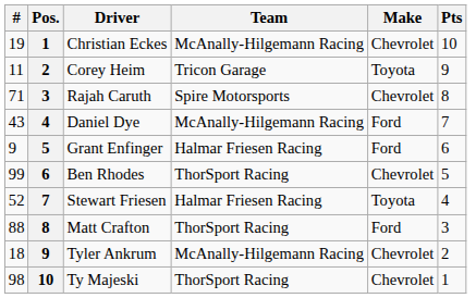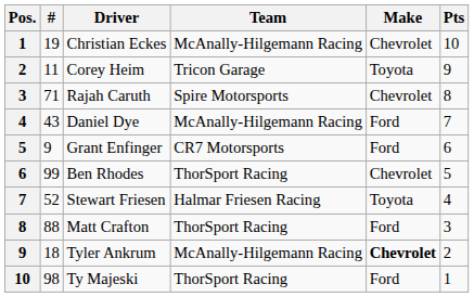columns swapped: Pos. <-> #
Grant Enfinger | Team: Halmar Friesen Racing -> CR7 Motorsports
Tyler Ankrum | Make: normal -> bold
Ty Majeski | Make: Chevrolet -> Ford
